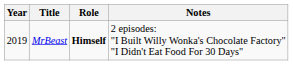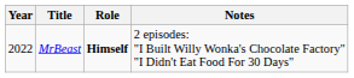MrBeast | Year: 2019 -> 2022
